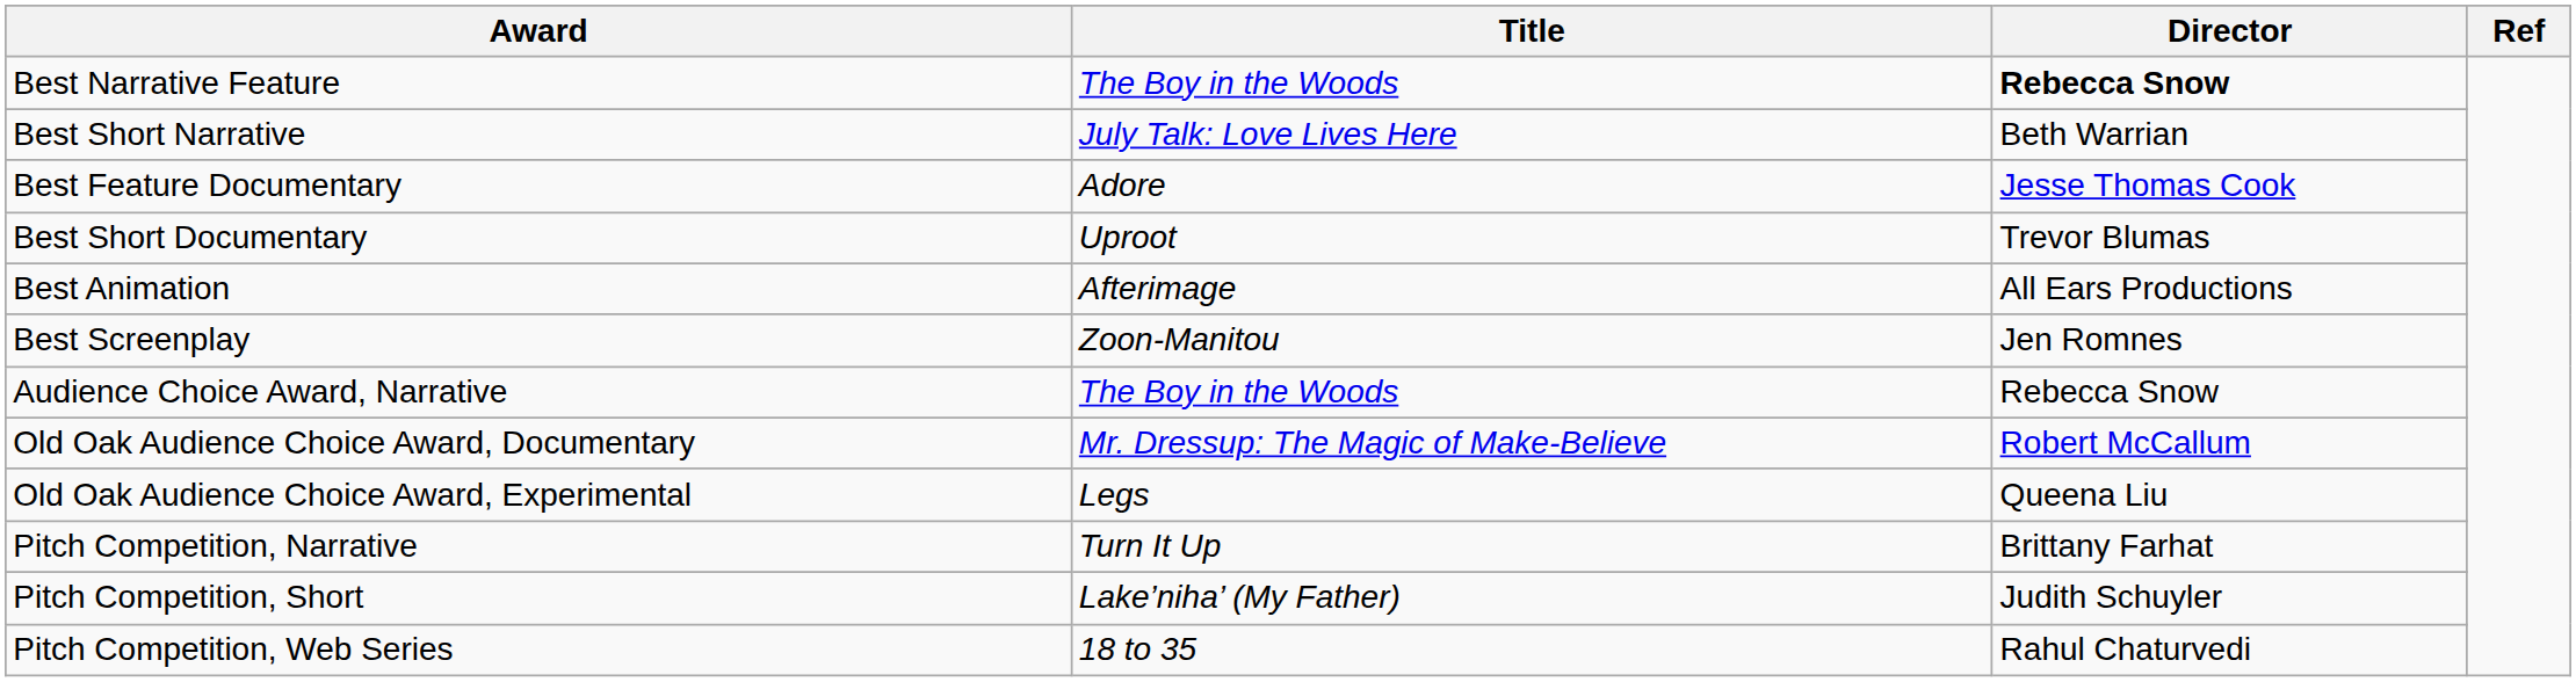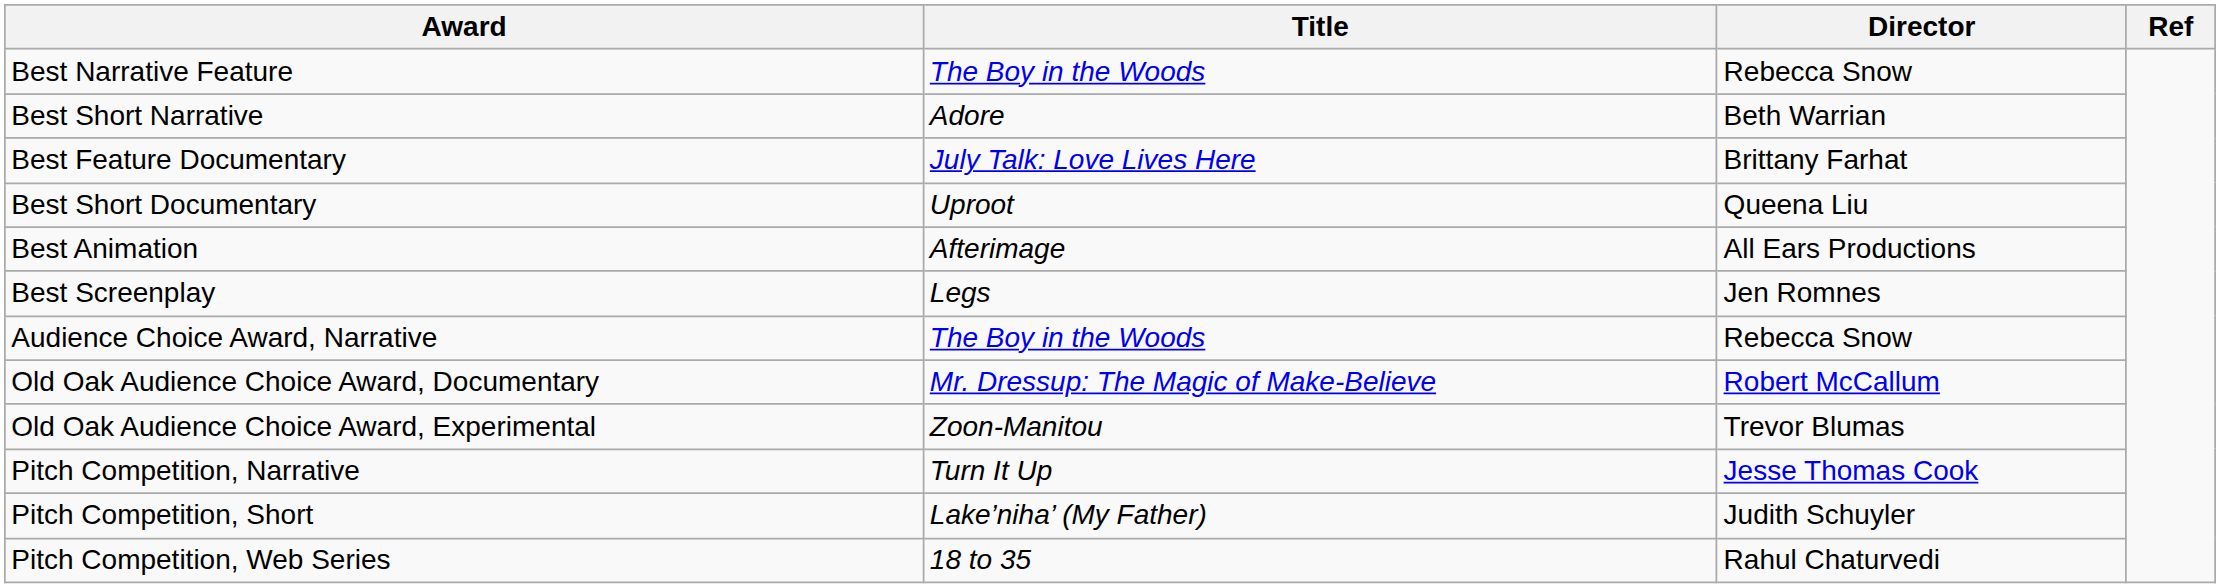Best Narrative Feature | Director: bold -> normal
Best Short Narrative | Title: July Talk: Love Lives Here -> Adore
Best Feature Documentary | Title: Adore -> July Talk: Love Lives Here
Best Feature Documentary | Director: Jesse Thomas Cook -> Brittany Farhat
Best Short Documentary | Director: Trevor Blumas -> Queena Liu
Best Screenplay | Title: Zoon-Manitou -> Legs
Old Oak Audience Choice Award, Experimental | Title: Legs -> Zoon-Manitou
Old Oak Audience Choice Award, Experimental | Director: Queena Liu -> Trevor Blumas
Pitch Competition, Narrative | Director: Brittany Farhat -> Jesse Thomas Cook
